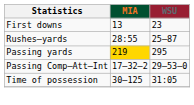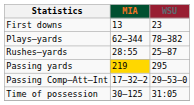+ row: Plays–yards | 62–344 | 78–382
